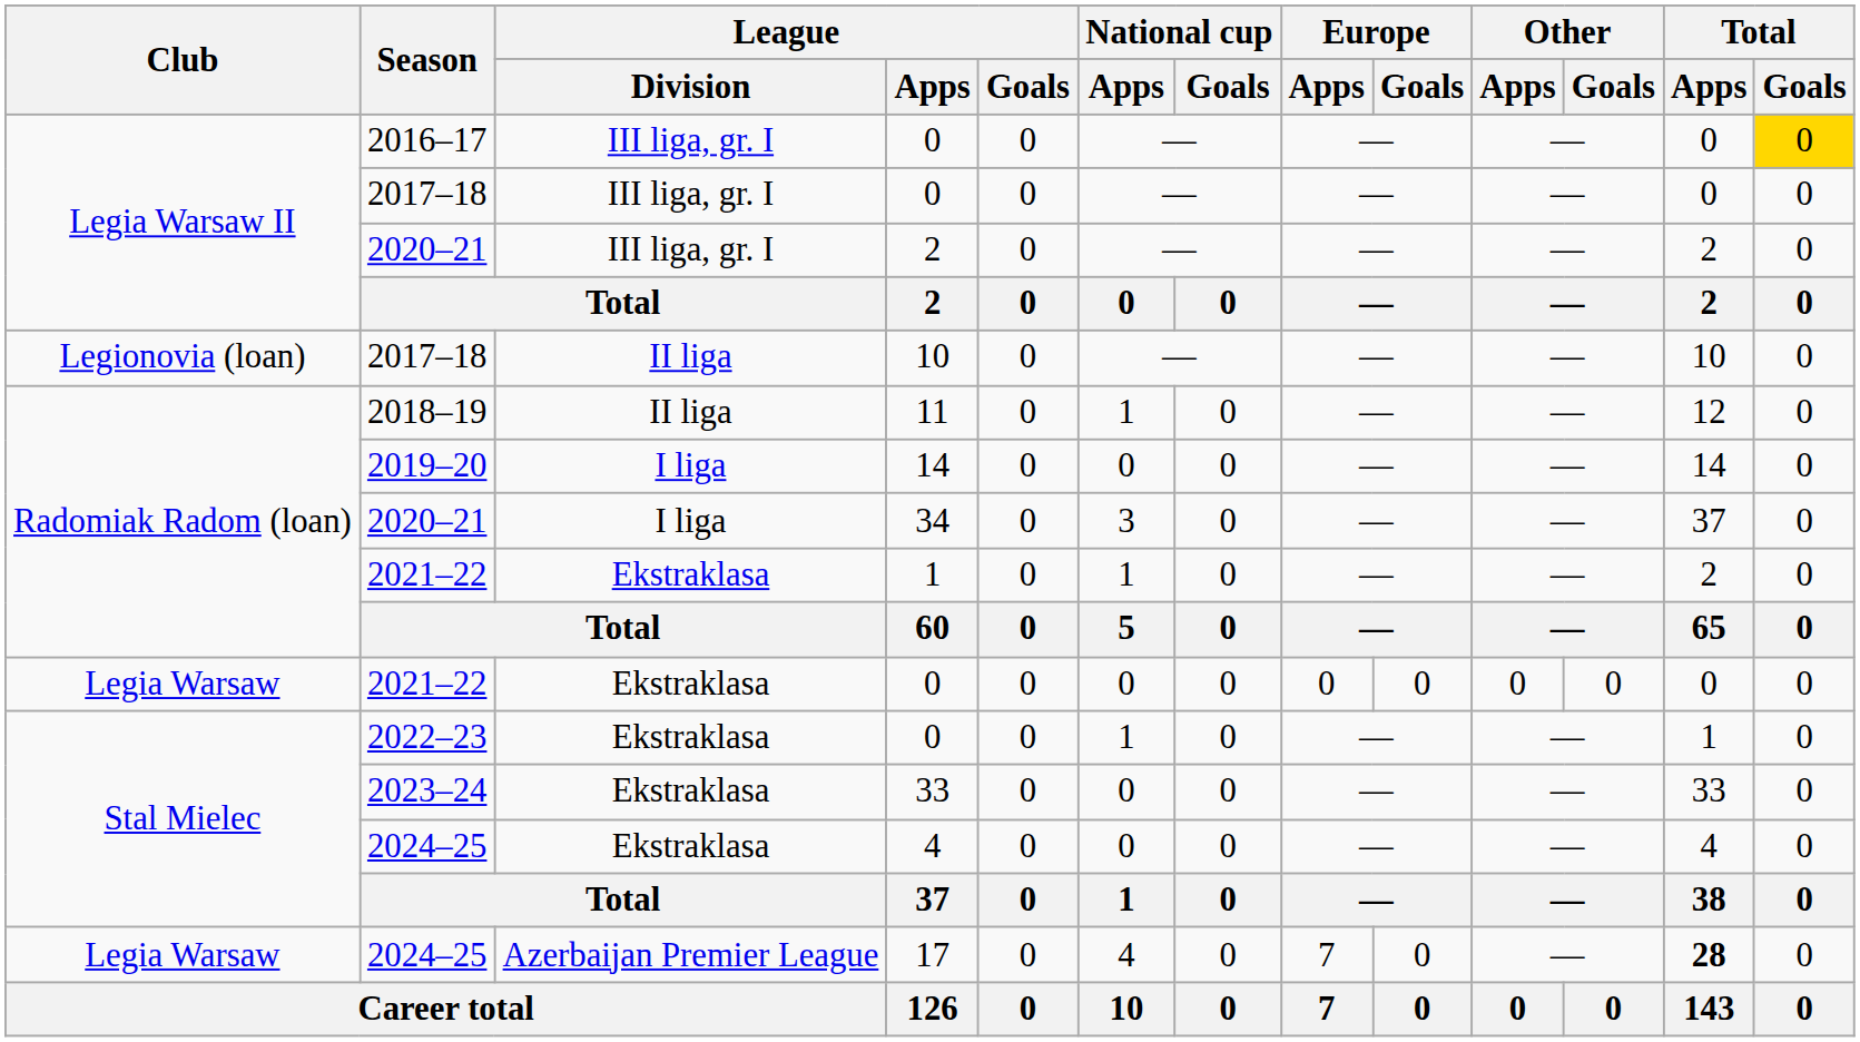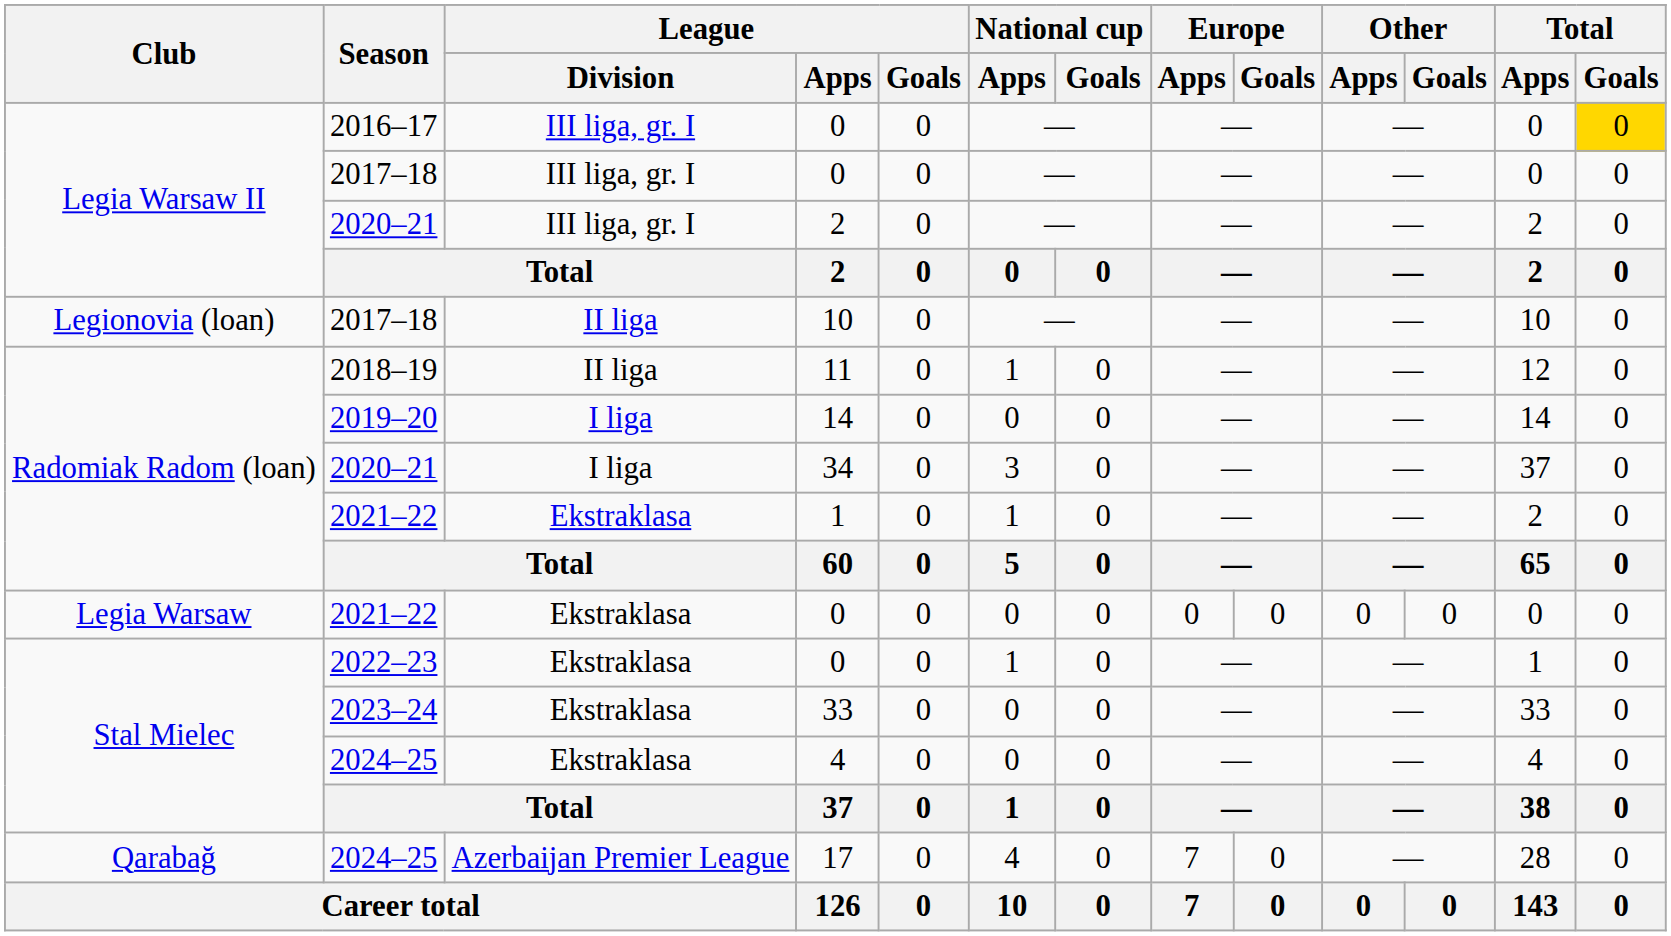17 | Club: Legia Warsaw -> Qarabağ
17 | Total / Apps: bold -> normal
